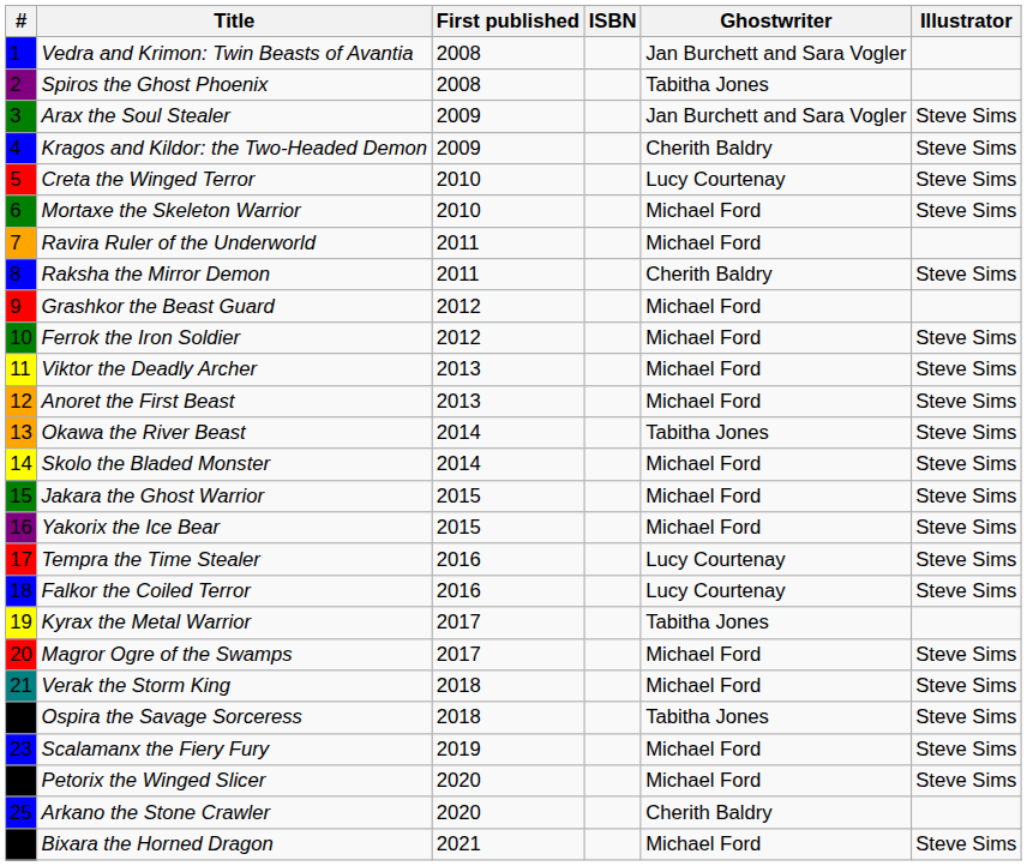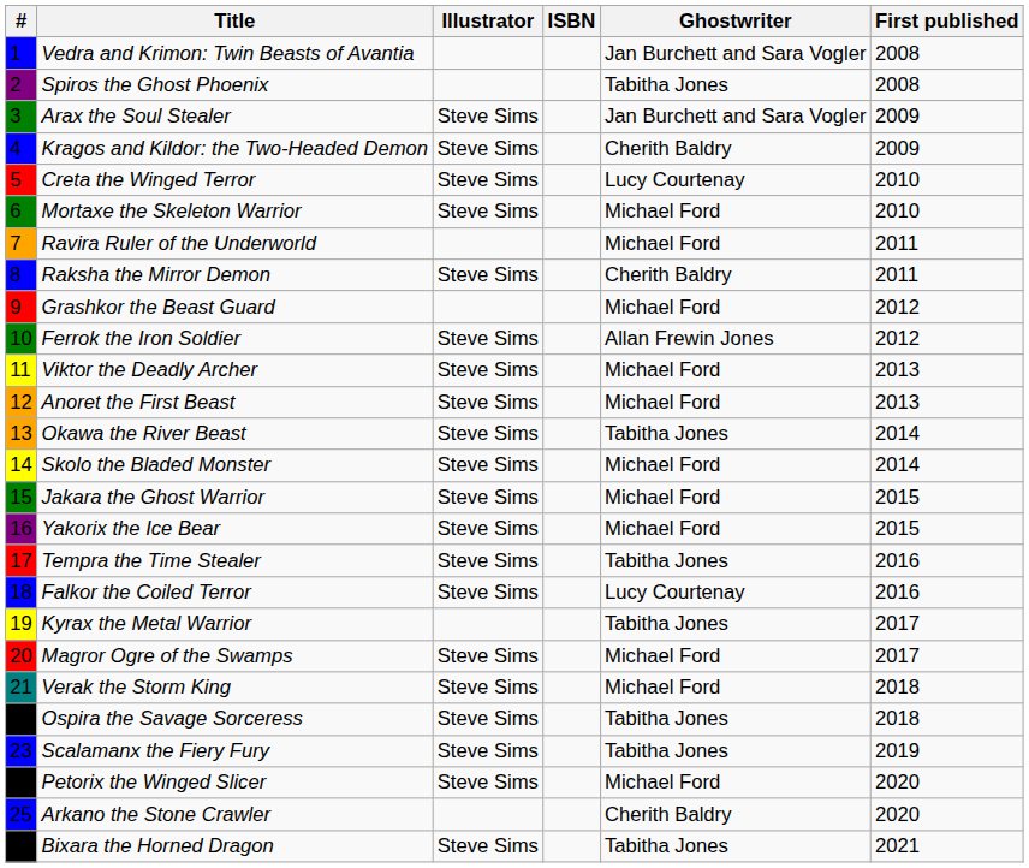columns swapped: First published <-> Illustrator
Ferrok the Iron Soldier | Ghostwriter: Michael Ford -> Allan Frewin Jones
Tempra the Time Stealer | Ghostwriter: Lucy Courtenay -> Tabitha Jones
Scalamanx the Fiery Fury | Ghostwriter: Michael Ford -> Tabitha Jones
Bixara the Horned Dragon | Ghostwriter: Michael Ford -> Tabitha Jones
